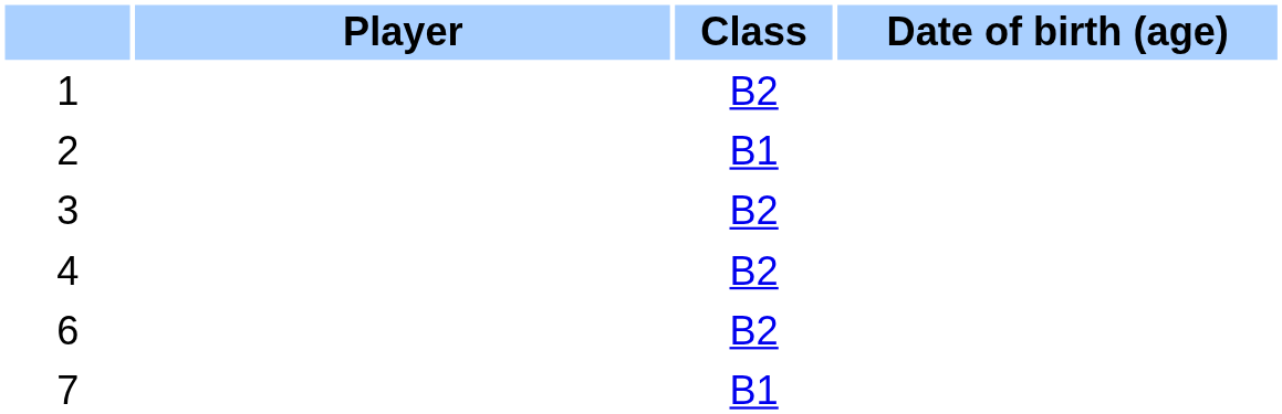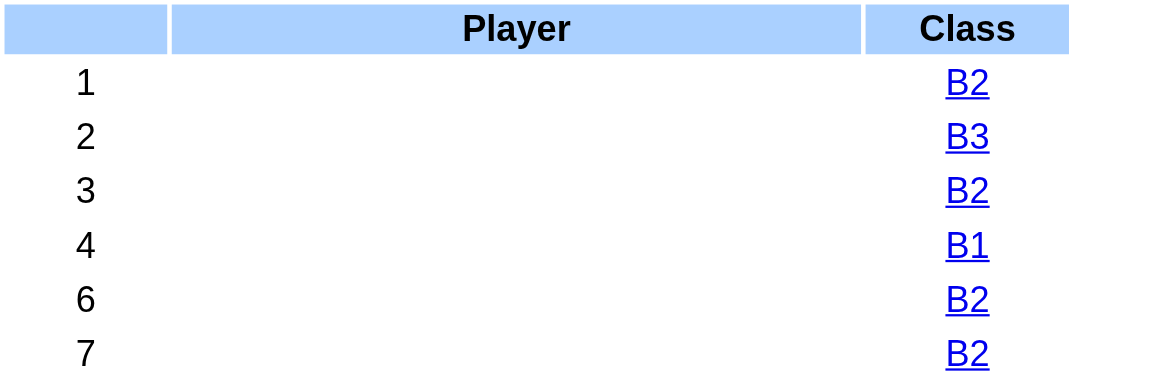- column: Date of birth (age)
2 | Class: B1 -> B3
4 | Class: B2 -> B1
7 | Class: B1 -> B2
